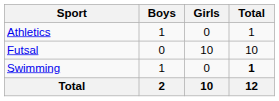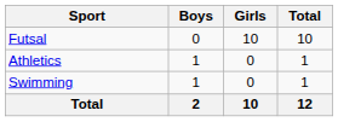rows swapped: Athletics <-> Futsal
Swimming | Total: bold -> normal
